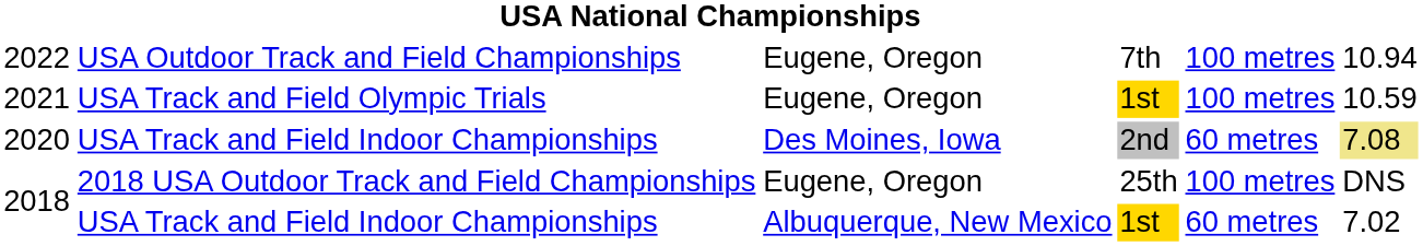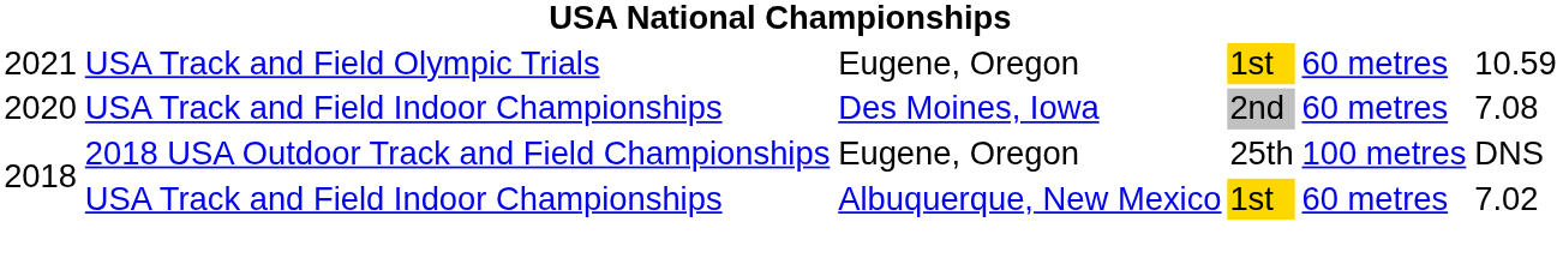- row: 2022 | USA Outdoor Track and Field Championships | Eugene, Oregon | 7th | 100 metres | 10.94
2021 | column 5: 100 metres -> 60 metres
2020 | column 6: khaki background -> no background
